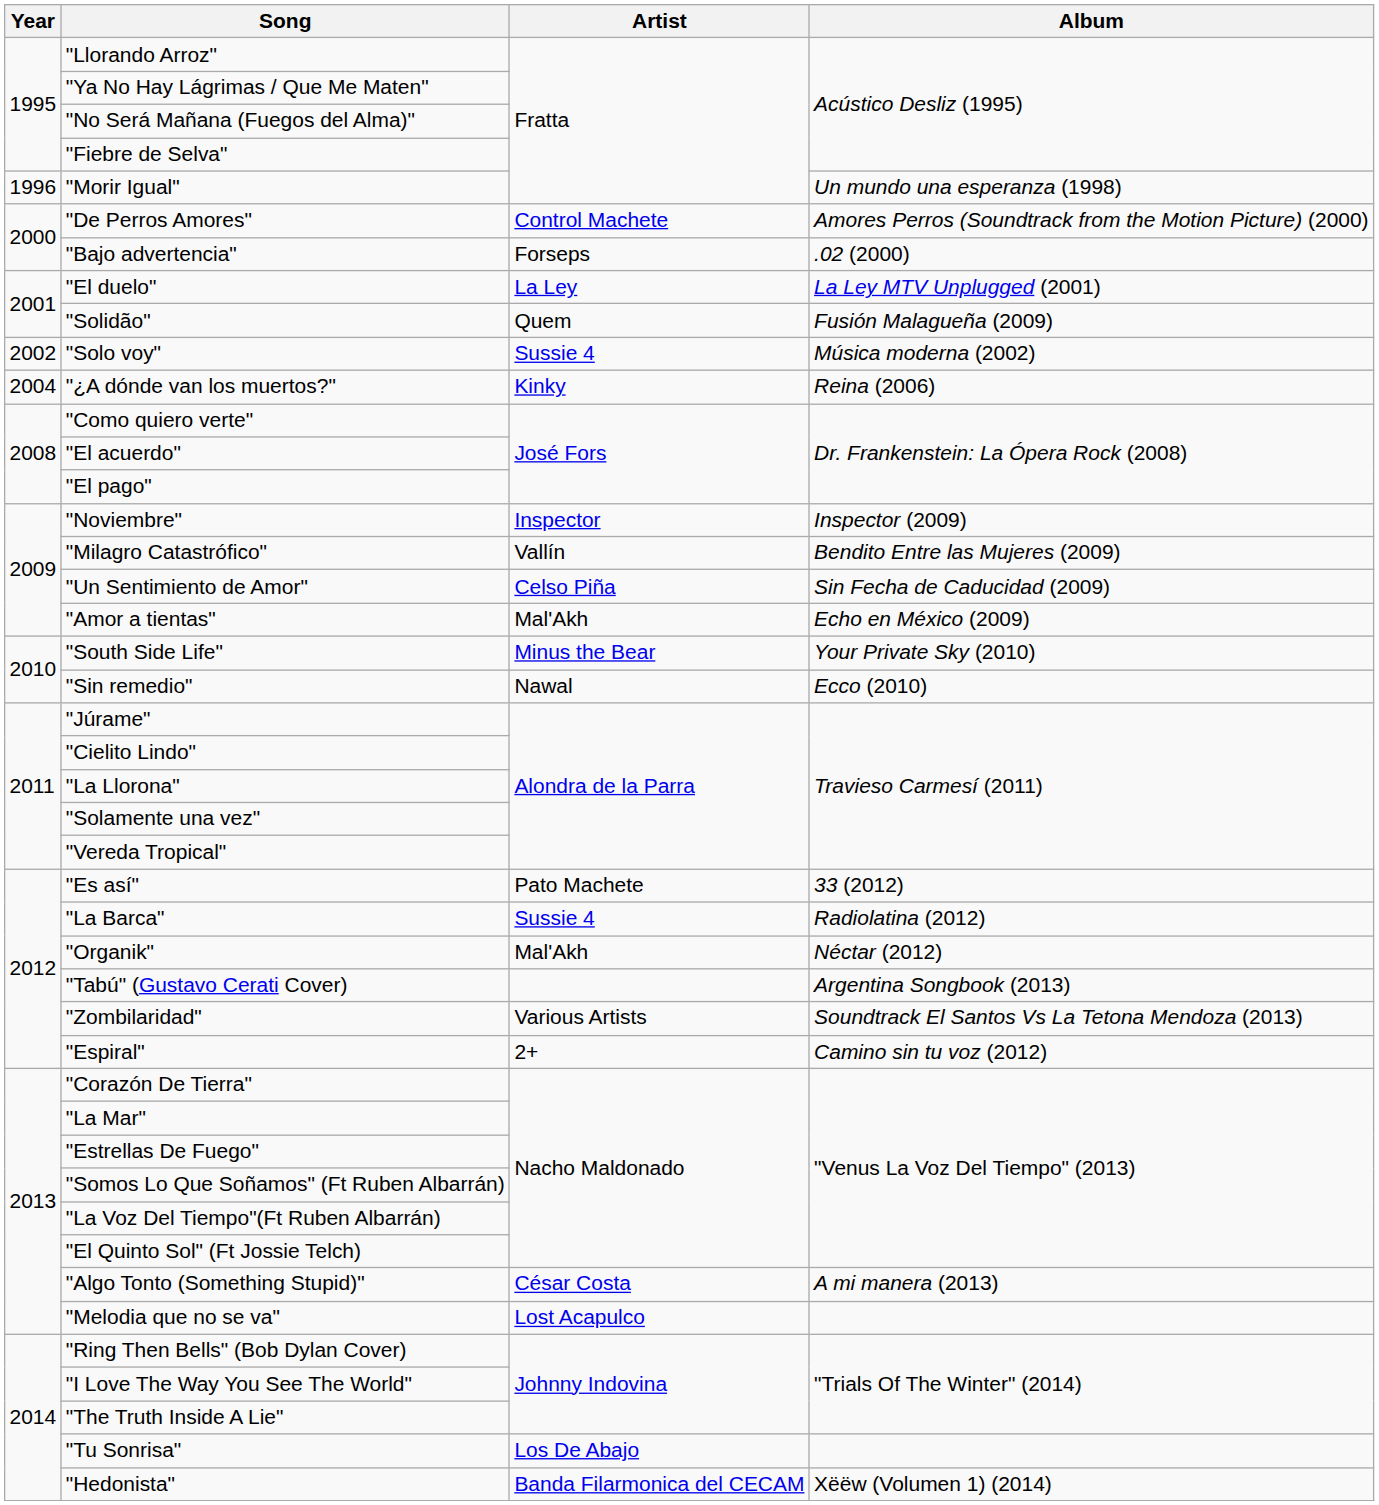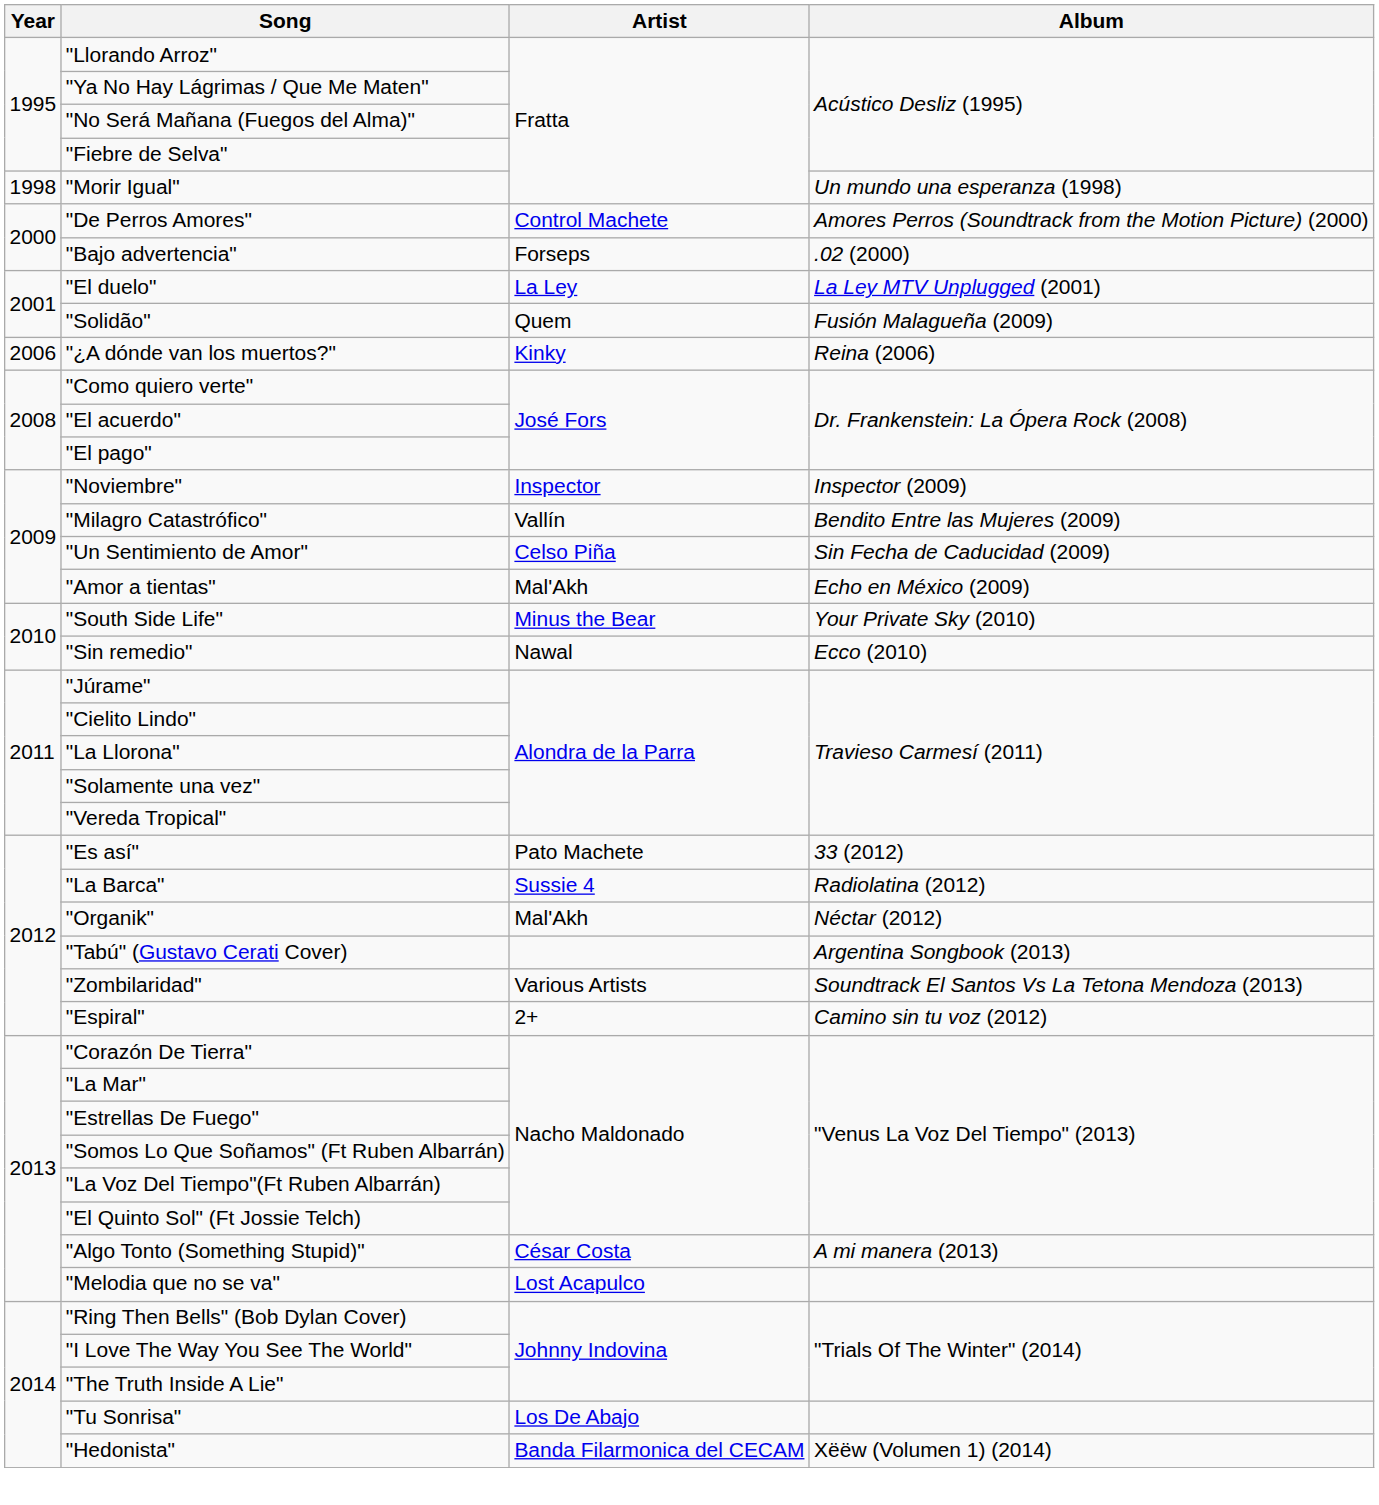"Morir Igual" | Year: 1996 -> 1998
- row: 2002 | "Solo voy" | Sussie 4 | Música moderna (2002)
"¿A dónde van los muertos?" | Year: 2004 -> 2006
